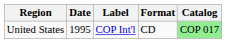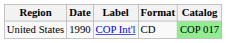United States | Date: 1995 -> 1990
